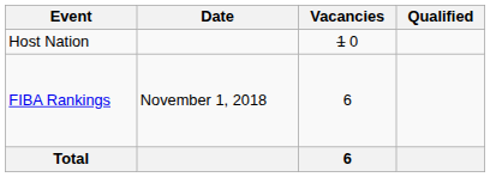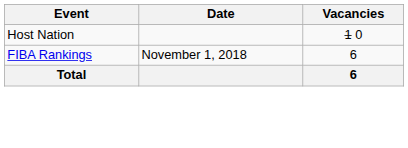- column: Qualified
